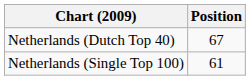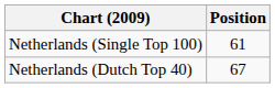rows swapped: Netherlands (Dutch Top 40) <-> Netherlands (Single Top 100)
